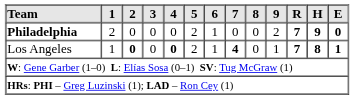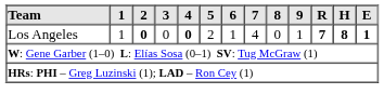- row: Philadelphia | 2 | 0 | 0 | 0 | 2 | 1 | 0 | 0 | 2 | 7 | 9 | 0
Los Angeles | 7: bold -> normal
